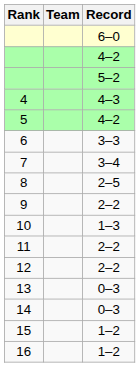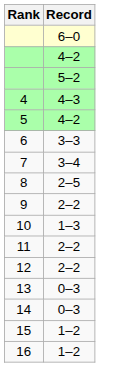- column: Team
